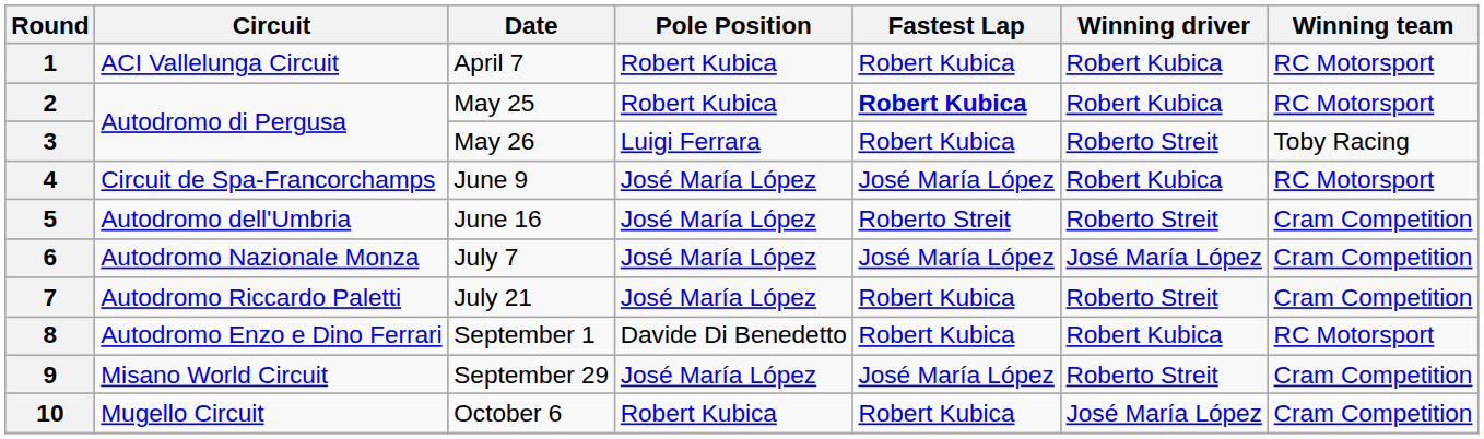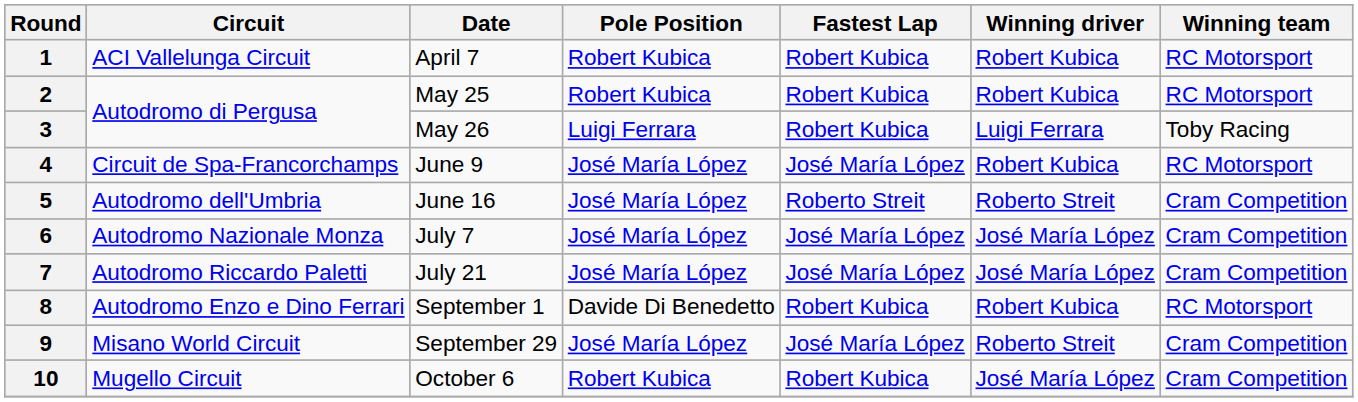2 | Fastest Lap: bold -> normal
3 | Winning driver: Roberto Streit -> Luigi Ferrara
7 | Fastest Lap: Robert Kubica -> José María López
7 | Winning driver: Roberto Streit -> José María López
